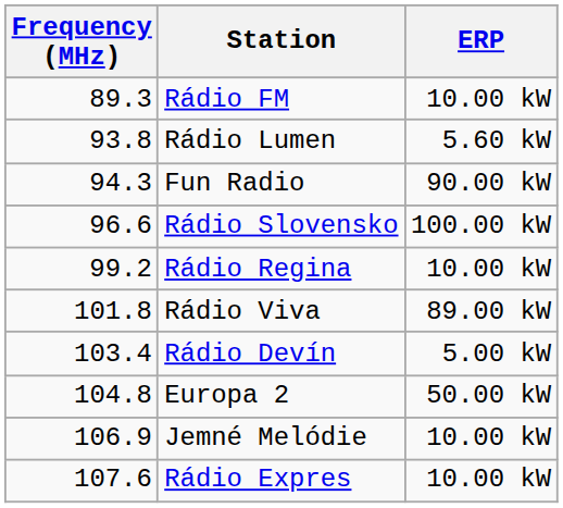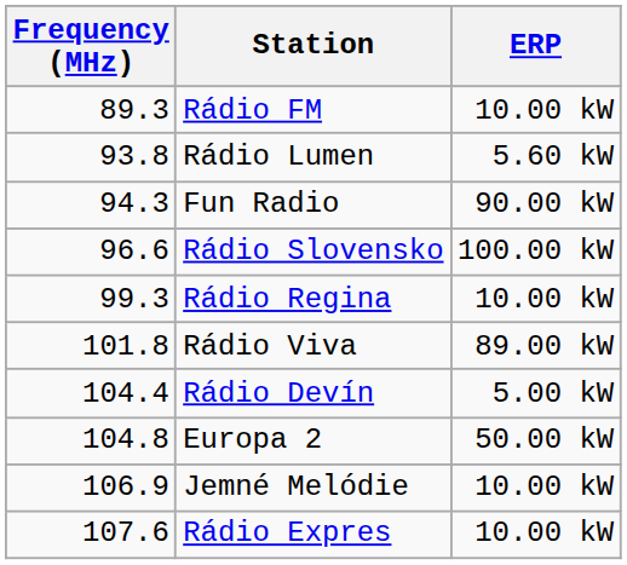Rádio Regina | Frequency (MHz): 99.2 -> 99.3
Rádio Devín | Frequency (MHz): 103.4 -> 104.4
